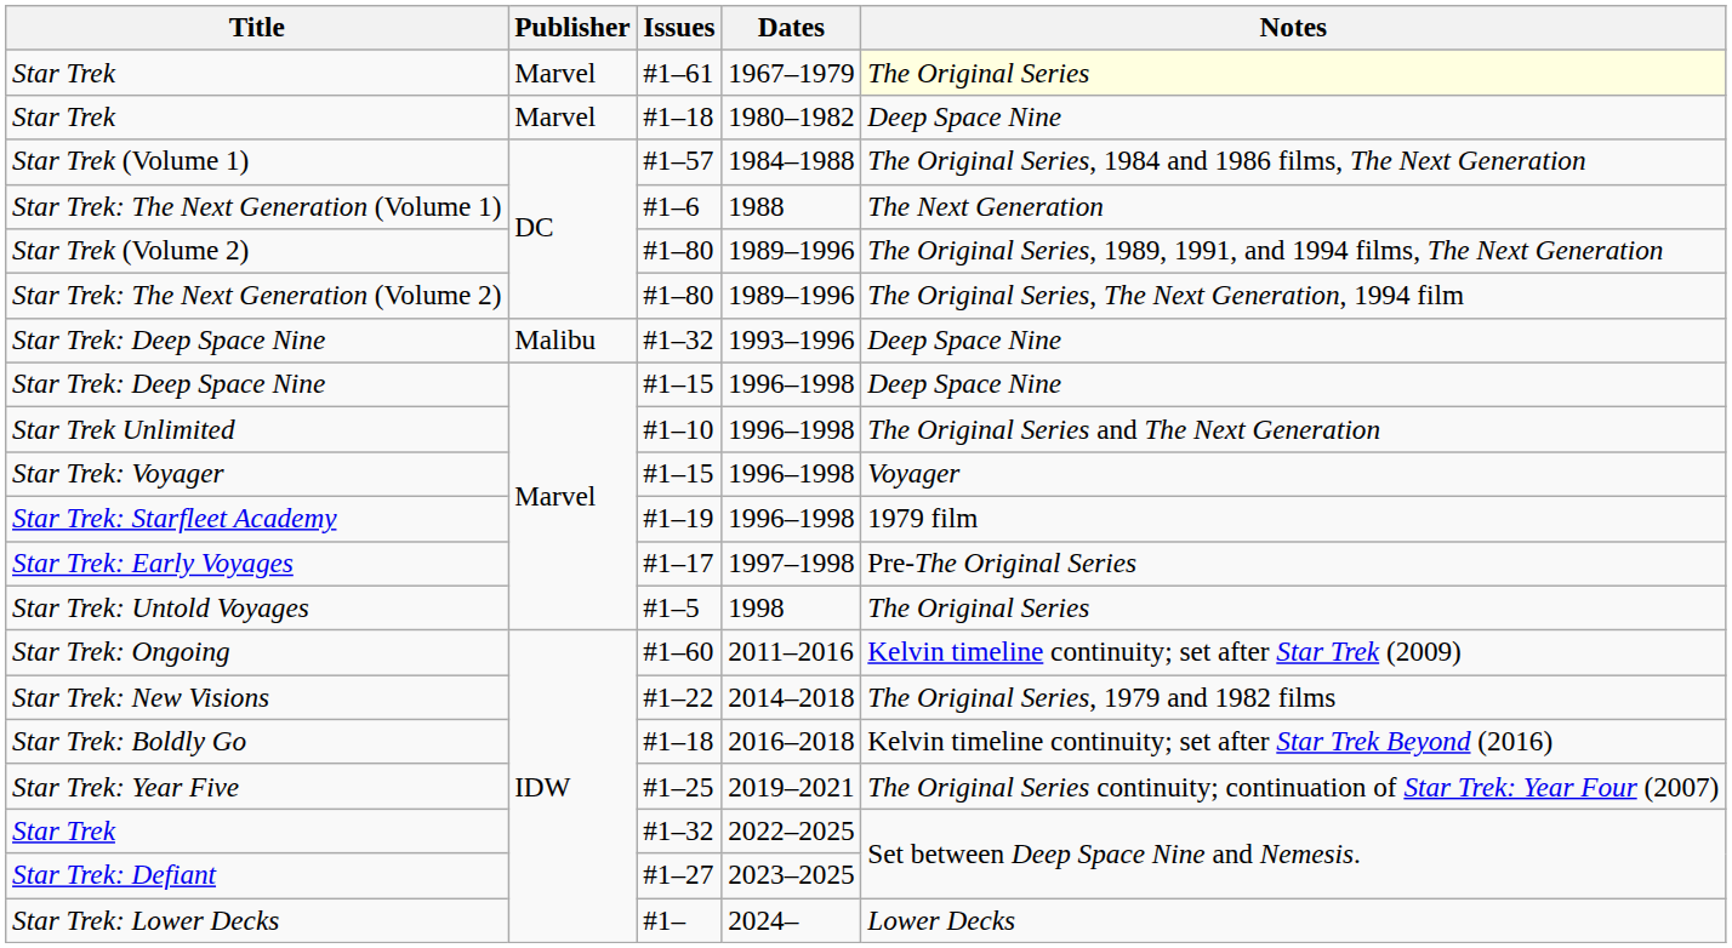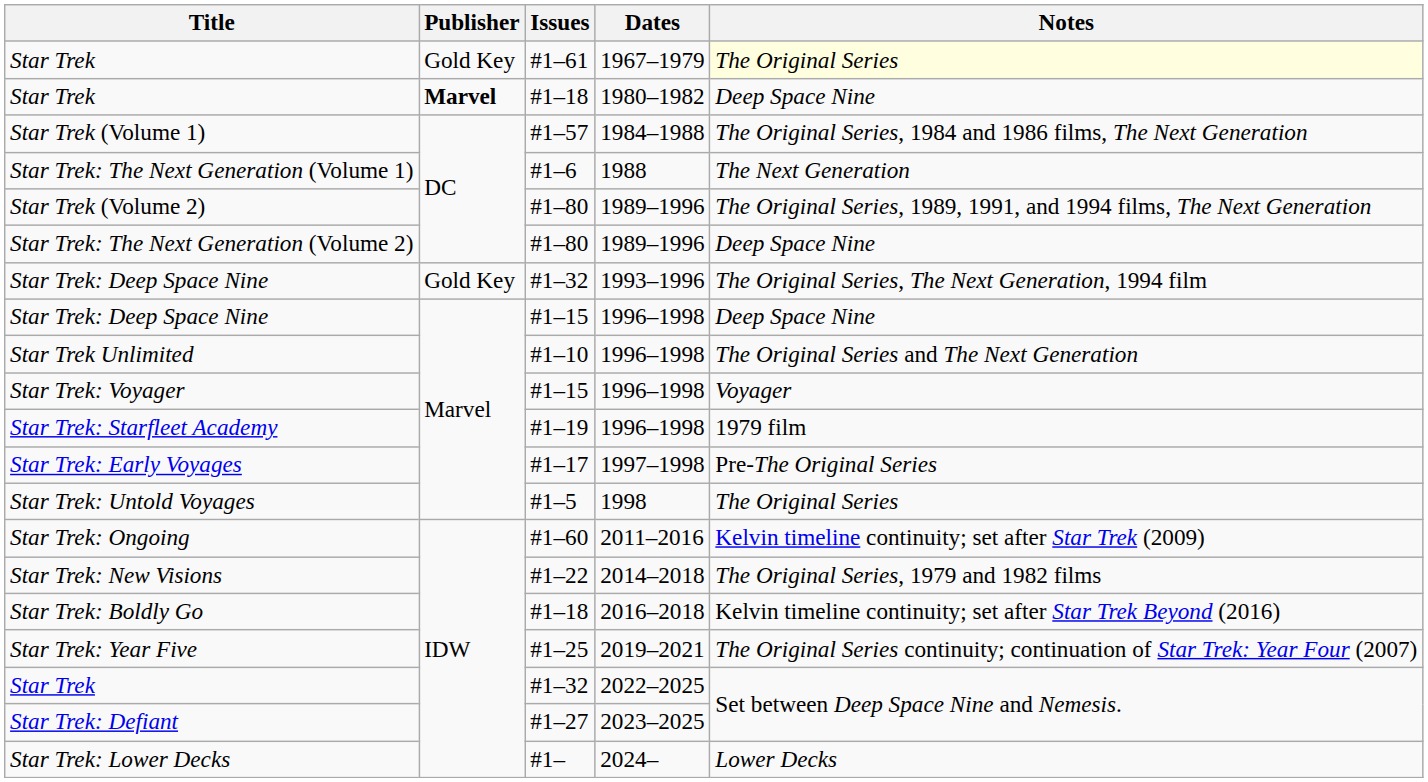Star Trek / #1–61 | Publisher: Marvel -> Gold Key
Star Trek / #1–18 | Publisher: normal -> bold
Star Trek: The Next Generation (Volume 2) | Notes: The Original Series, The Next Generation, 1994 film -> Deep Space Nine
Star Trek: Deep Space Nine / #1–32 | Publisher: Malibu -> Gold Key
Star Trek: Deep Space Nine / #1–32 | Notes: Deep Space Nine -> The Original Series, The Next Generation, 1994 film
